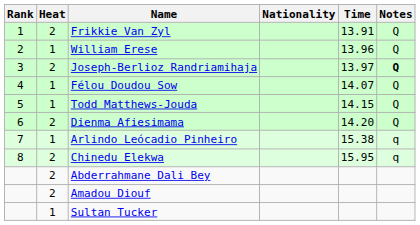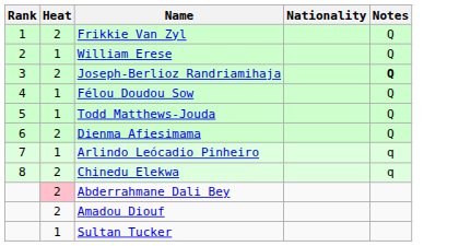- column: Time | 13.91 | 13.96 | 13.97 | 14.07 | 14.15 | 14.20 | 15.38 | 15.95
Abderrahmane Dali Bey | Heat: no background -> pink background
